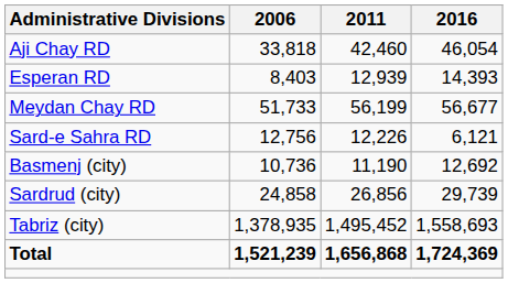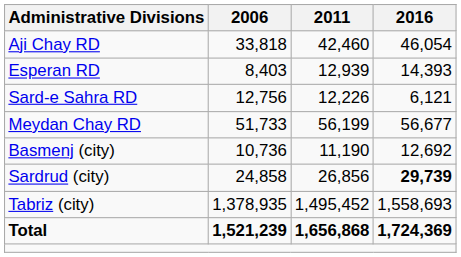rows swapped: Meydan Chay RD <-> Sard-e Sahra RD
Sardrud (city) | 2016: normal -> bold
